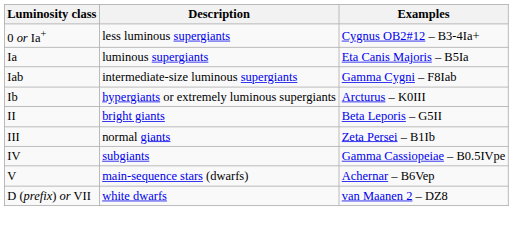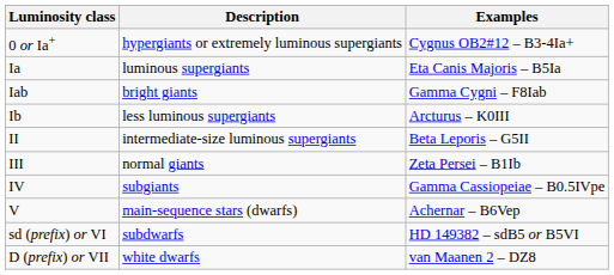0 or Ia+ | Description: less luminous supergiants -> hypergiants or extremely luminous supergiants
Iab | Description: intermediate-size luminous supergiants -> bright giants
Ib | Description: hypergiants or extremely luminous supergiants -> less luminous supergiants
II | Description: bright giants -> intermediate-size luminous supergiants
+ row: sd (prefix) or VI | subdwarfs | HD 149382 – sdB5 or B5VI
